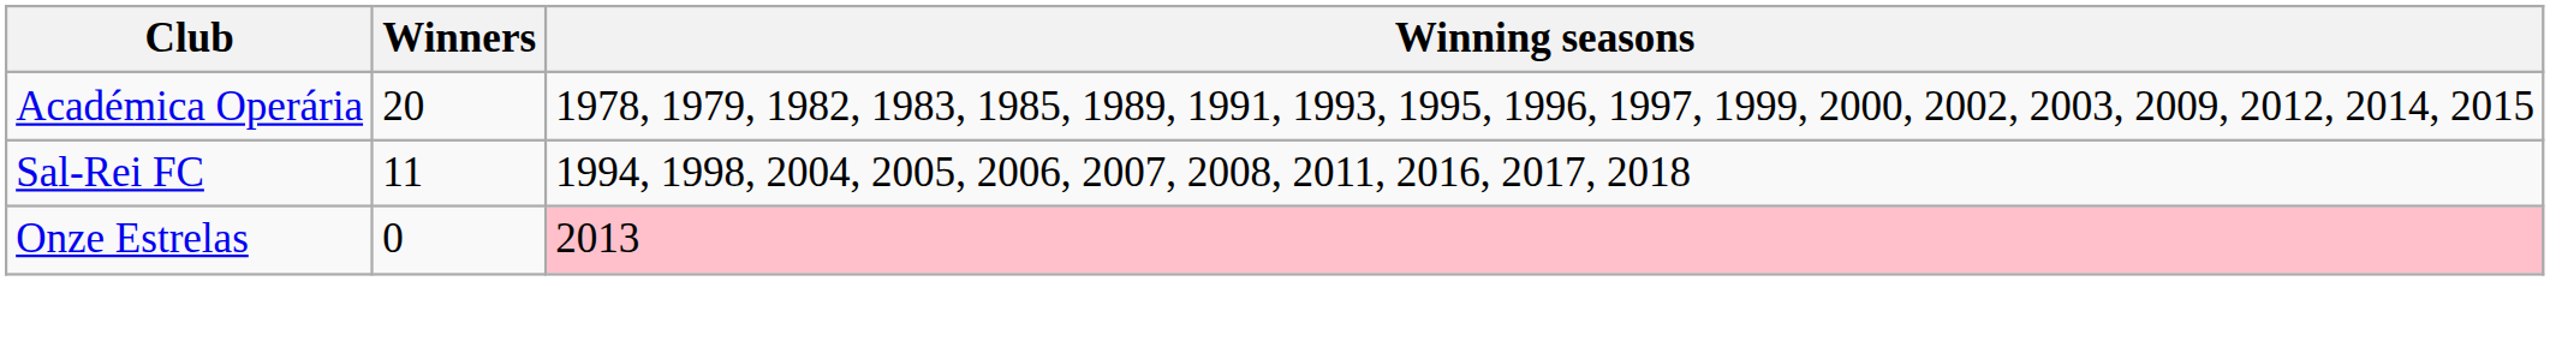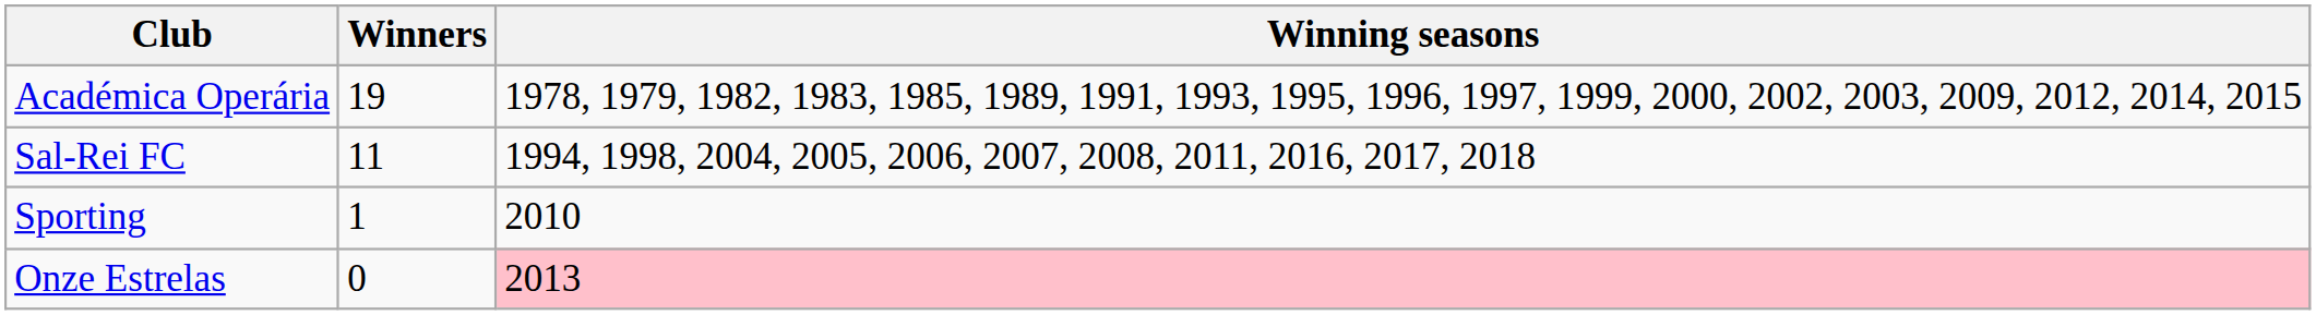Académica Operária | Winners: 20 -> 19
+ row: Sporting | 1 | 2010
